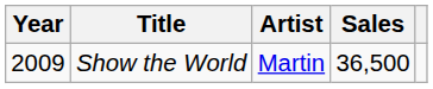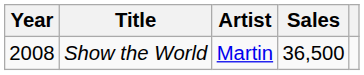Show the World | Year: 2009 -> 2008
